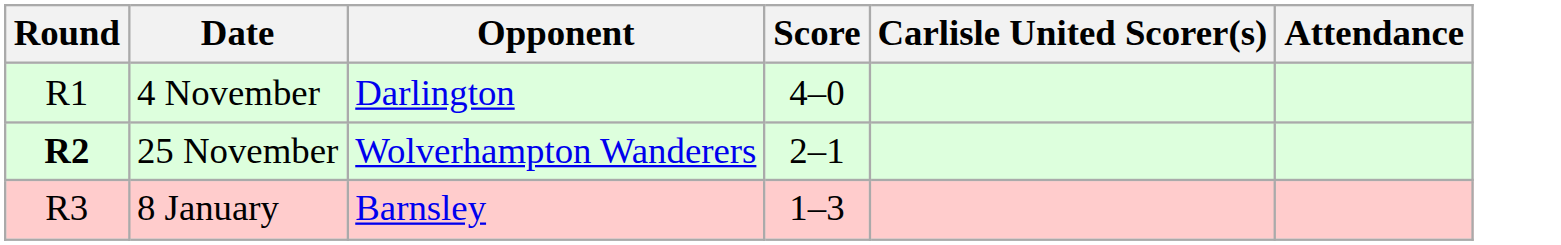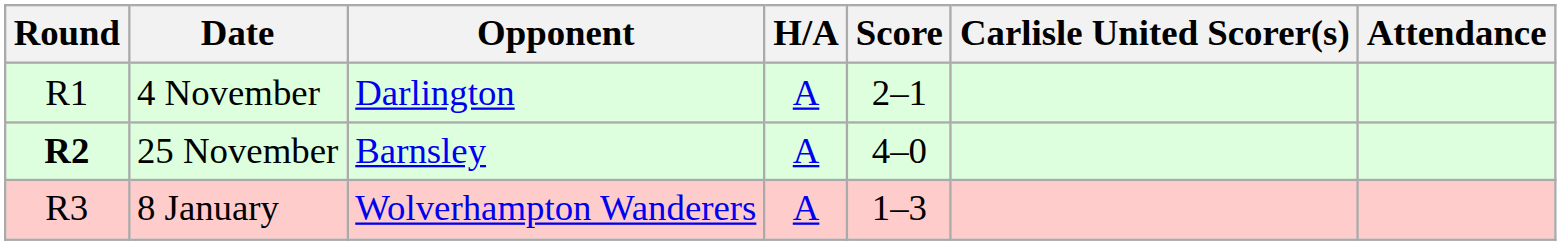+ column: H/A | A | A | A
4 November | Score: 4–0 -> 2–1
25 November | Opponent: Wolverhampton Wanderers -> Barnsley
25 November | Score: 2–1 -> 4–0
8 January | Opponent: Barnsley -> Wolverhampton Wanderers
